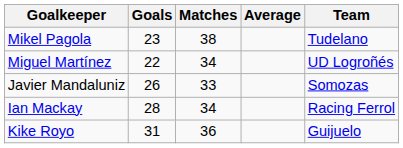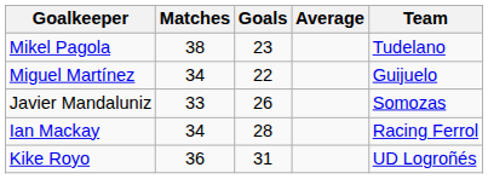columns swapped: Goals <-> Matches
Miguel Martínez | Team: UD Logroñés -> Guijuelo
Kike Royo | Team: Guijuelo -> UD Logroñés
